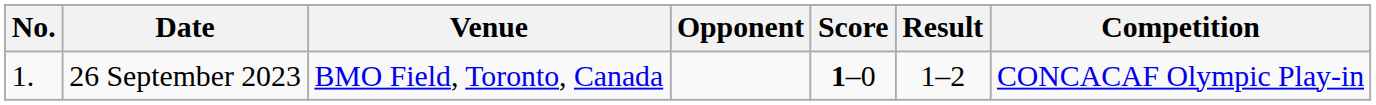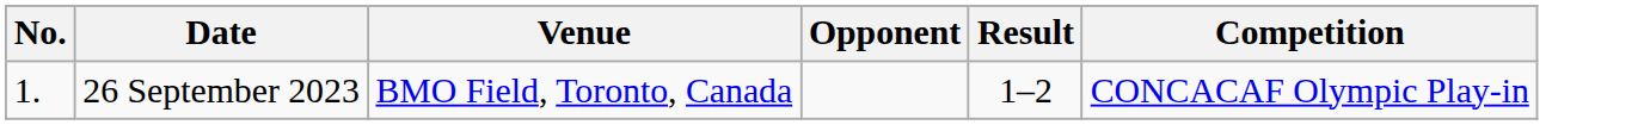- column: Score | 1–0
